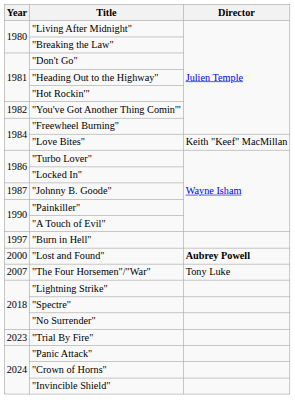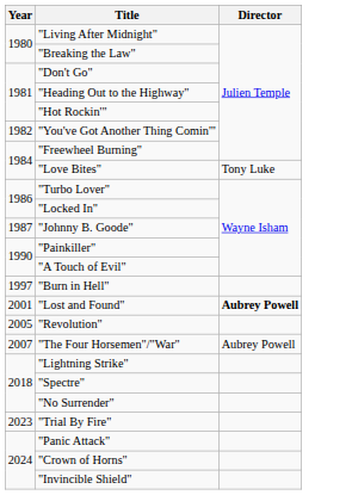"Love Bites" | Director: Keith "Keef" MacMillan -> Tony Luke
"Lost and Found" | Year: 2000 -> 2001
+ row: 2005 | "Revolution"
"The Four Horsemen"/"War" | Director: Tony Luke -> Aubrey Powell
